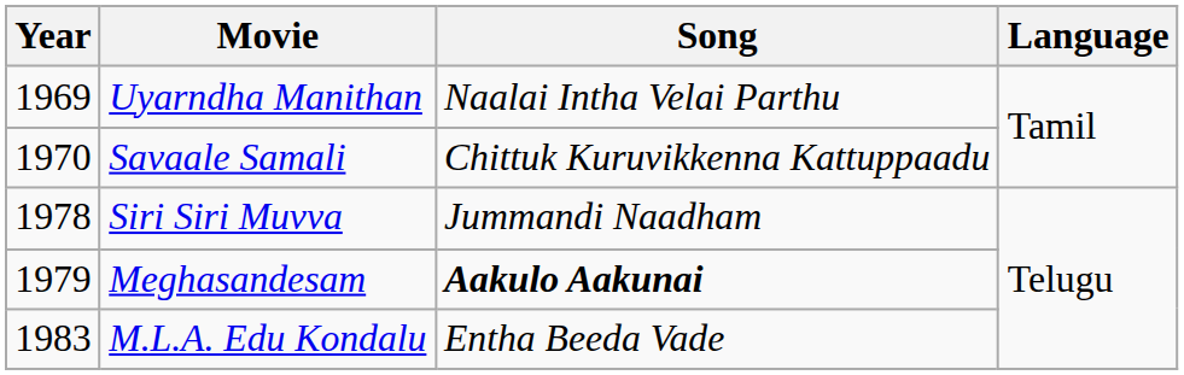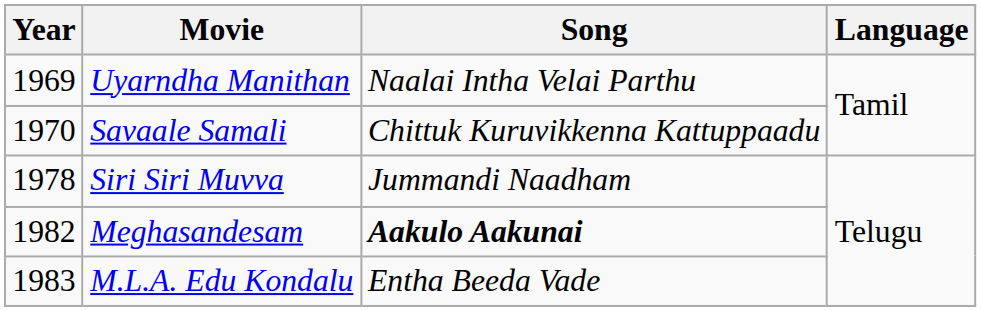Meghasandesam | Year: 1979 -> 1982
